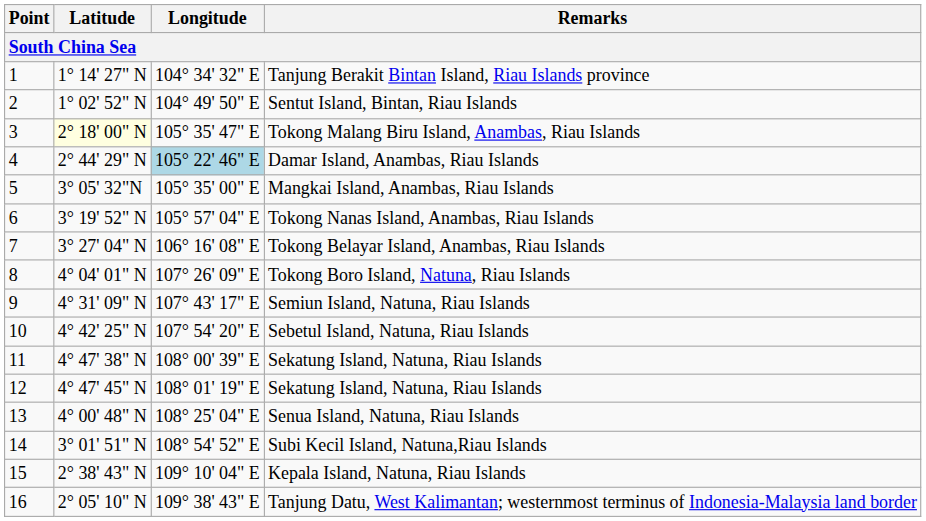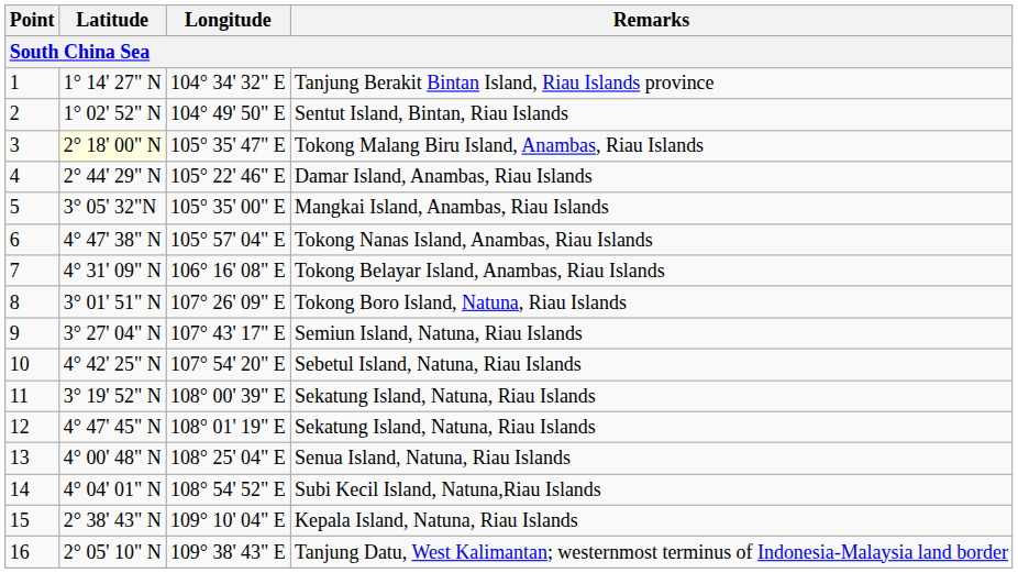Damar Island, Anambas, Riau Islands | Longitude: lightblue background -> no background
Tokong Nanas Island, Anambas, Riau Islands | Latitude: 3° 19' 52" N -> 4° 47' 38" N
Tokong Belayar Island, Anambas, Riau Islands | Latitude: 3° 27' 04" N -> 4° 31' 09" N
Tokong Boro Island, Natuna, Riau Islands | Latitude: 4° 04' 01" N -> 3° 01' 51" N
Semiun Island, Natuna, Riau Islands | Latitude: 4° 31' 09" N -> 3° 27' 04" N
11 / Sekatung Island, Natuna, Riau Islands | Latitude: 4° 47' 38" N -> 3° 19' 52" N
Subi Kecil Island, Natuna,Riau Islands | Latitude: 3° 01' 51" N -> 4° 04' 01" N
